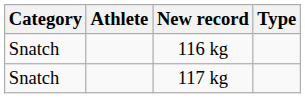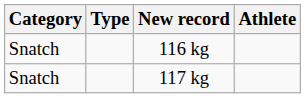columns swapped: Athlete <-> Type
